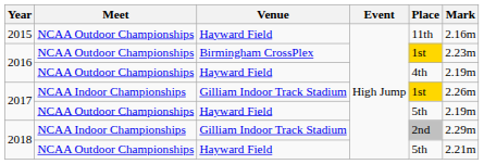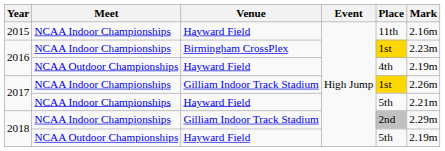2015 | Meet: NCAA Outdoor Championships -> NCAA Indoor Championships
2016 / Birmingham CrossPlex | Meet: NCAA Outdoor Championships -> NCAA Indoor Championships
2017 / Hayward Field | Meet: NCAA Outdoor Championships -> NCAA Indoor Championships
2017 / Hayward Field | Mark: 2.19m -> 2.21m
2018 / Hayward Field | Mark: 2.21m -> 2.19m
